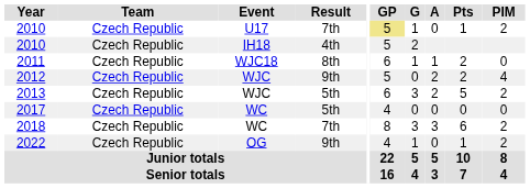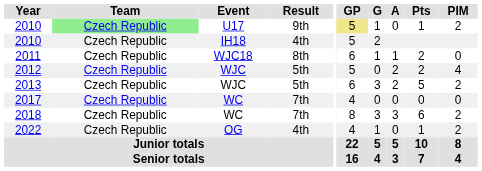2010 / U17 | Team: no background -> lightgreen background
2010 / U17 | Result: 7th -> 9th
2012 | Result: 9th -> 5th
2017 | Result: 5th -> 7th
2022 | Result: 9th -> 4th
